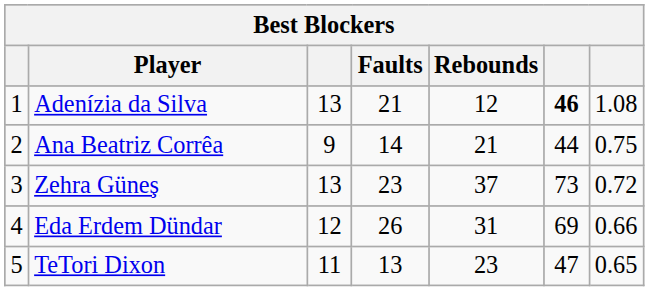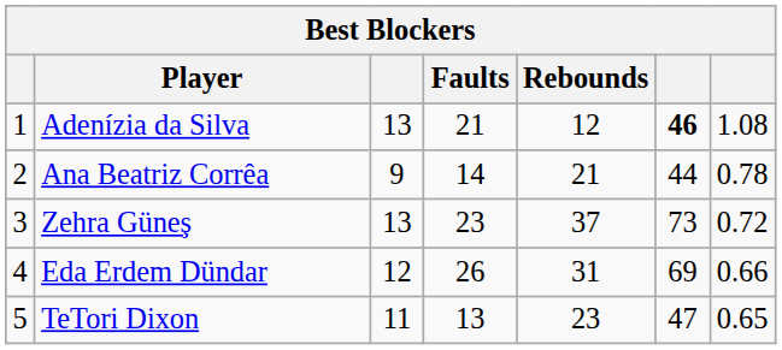Ana Beatriz Corrêa | column 7: 0.75 -> 0.78
